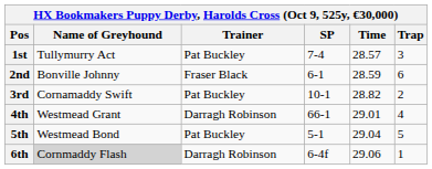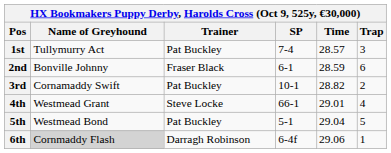4th | Trainer: Darragh Robinson -> Steve Locke
